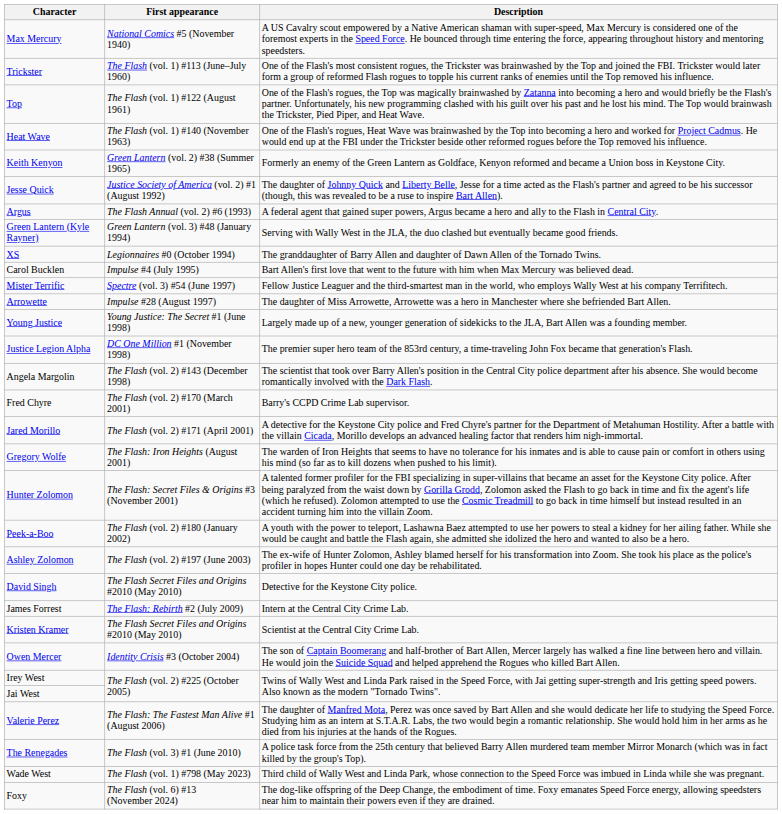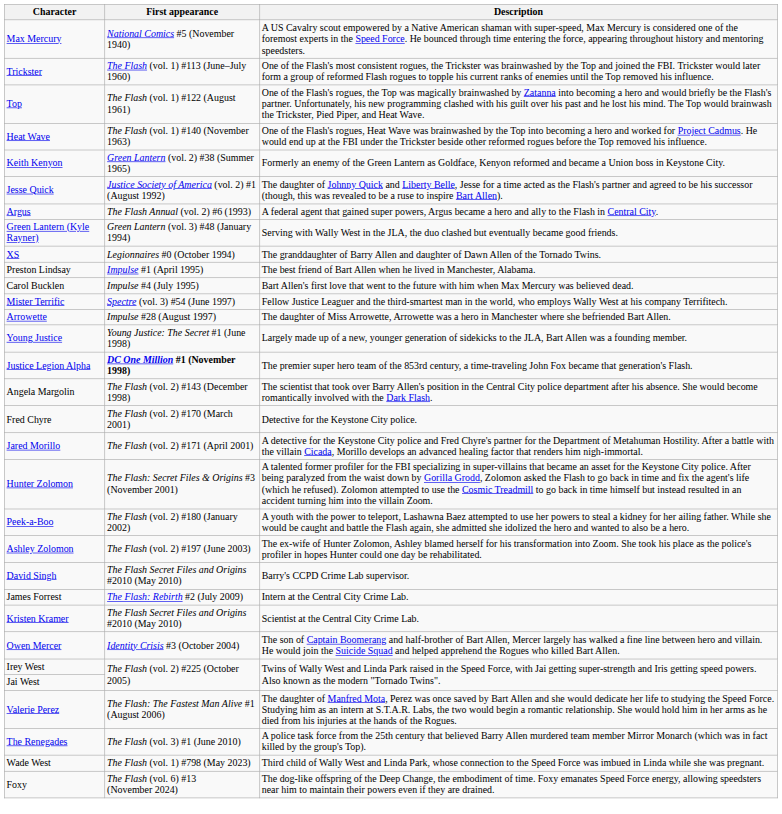+ row: Preston Lindsay | Impulse #1 (April 1995) | The best friend of Bart Allen when he lived in Manchester, Alabama.
Justice Legion Alpha | First appearance: normal -> bold
Fred Chyre | Description: Barry's CCPD Crime Lab supervisor. -> Detective for the Keystone City police.
- row: Gregory Wolfe | The Flash: Iron Heights (August 2001) | The warden of Iron Heights that seems to have no tolerance for his inmates and is able to cause pain or comfort in others using his mind (so far as to kill dozens when pushed to his limit).
David Singh | Description: Detective for the Keystone City police. -> Barry's CCPD Crime Lab supervisor.
